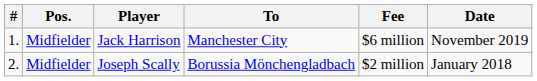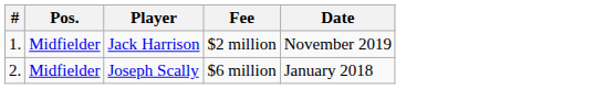- column: To | Manchester City | Borussia Mönchengladbach
Jack Harrison | Fee: $6 million -> $2 million
Joseph Scally | Fee: $2 million -> $6 million
